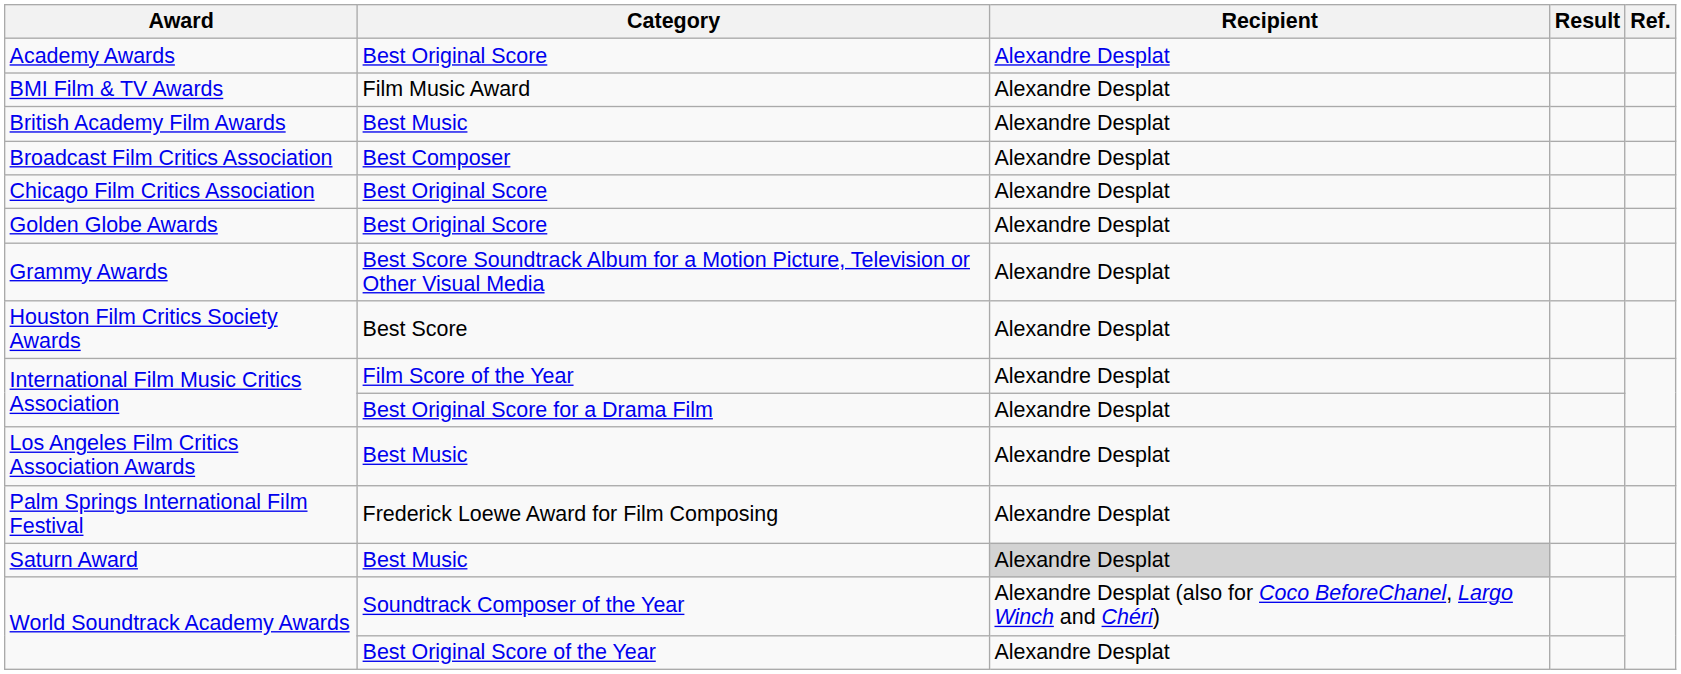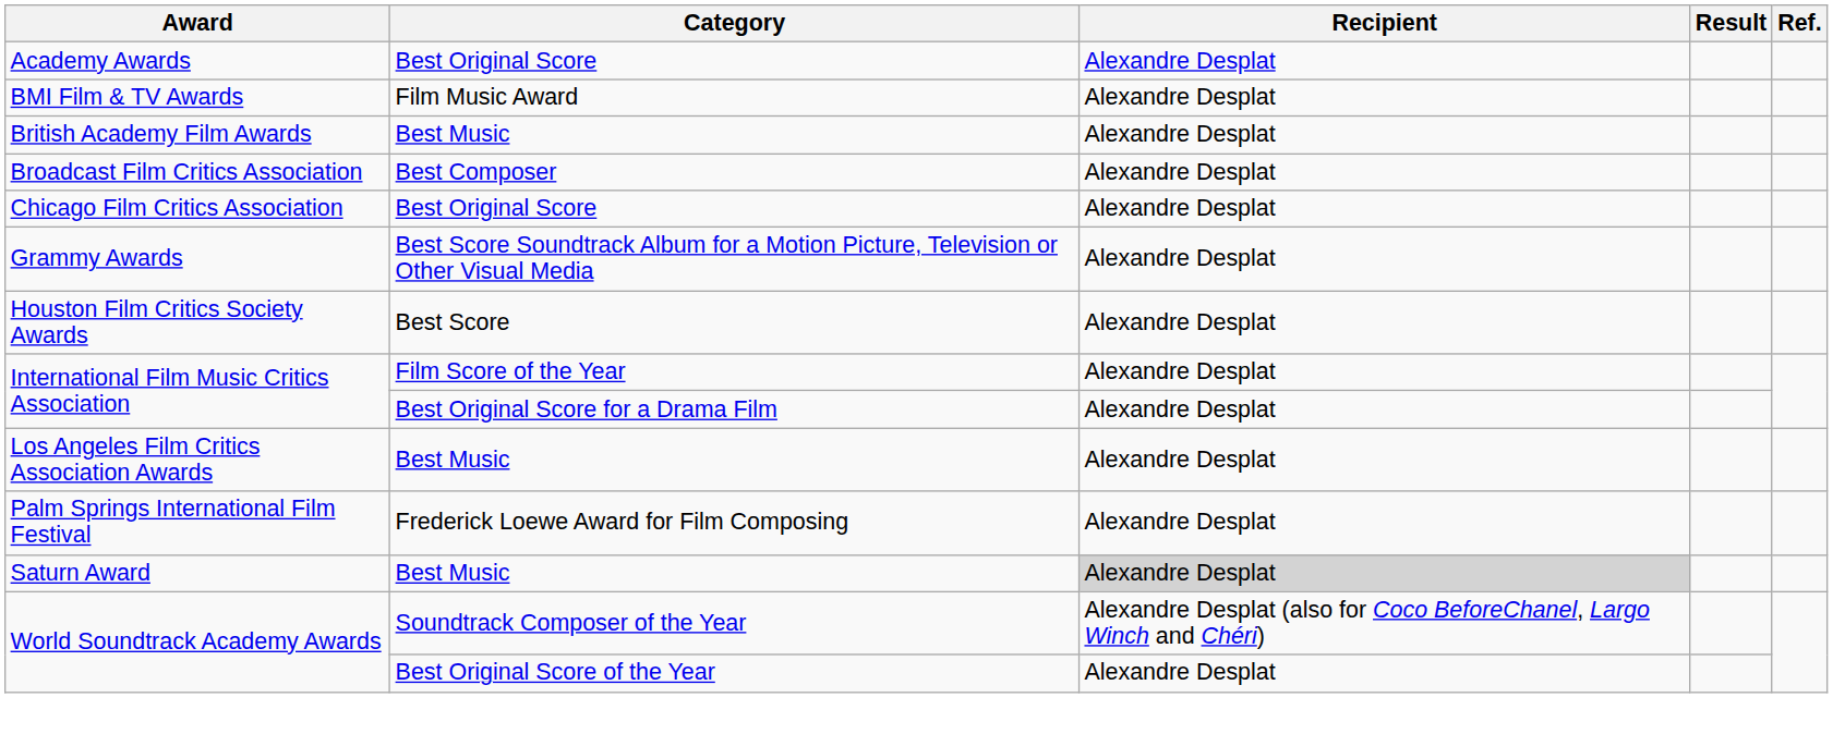- row: Golden Globe Awards | Best Original Score | Alexandre Desplat
